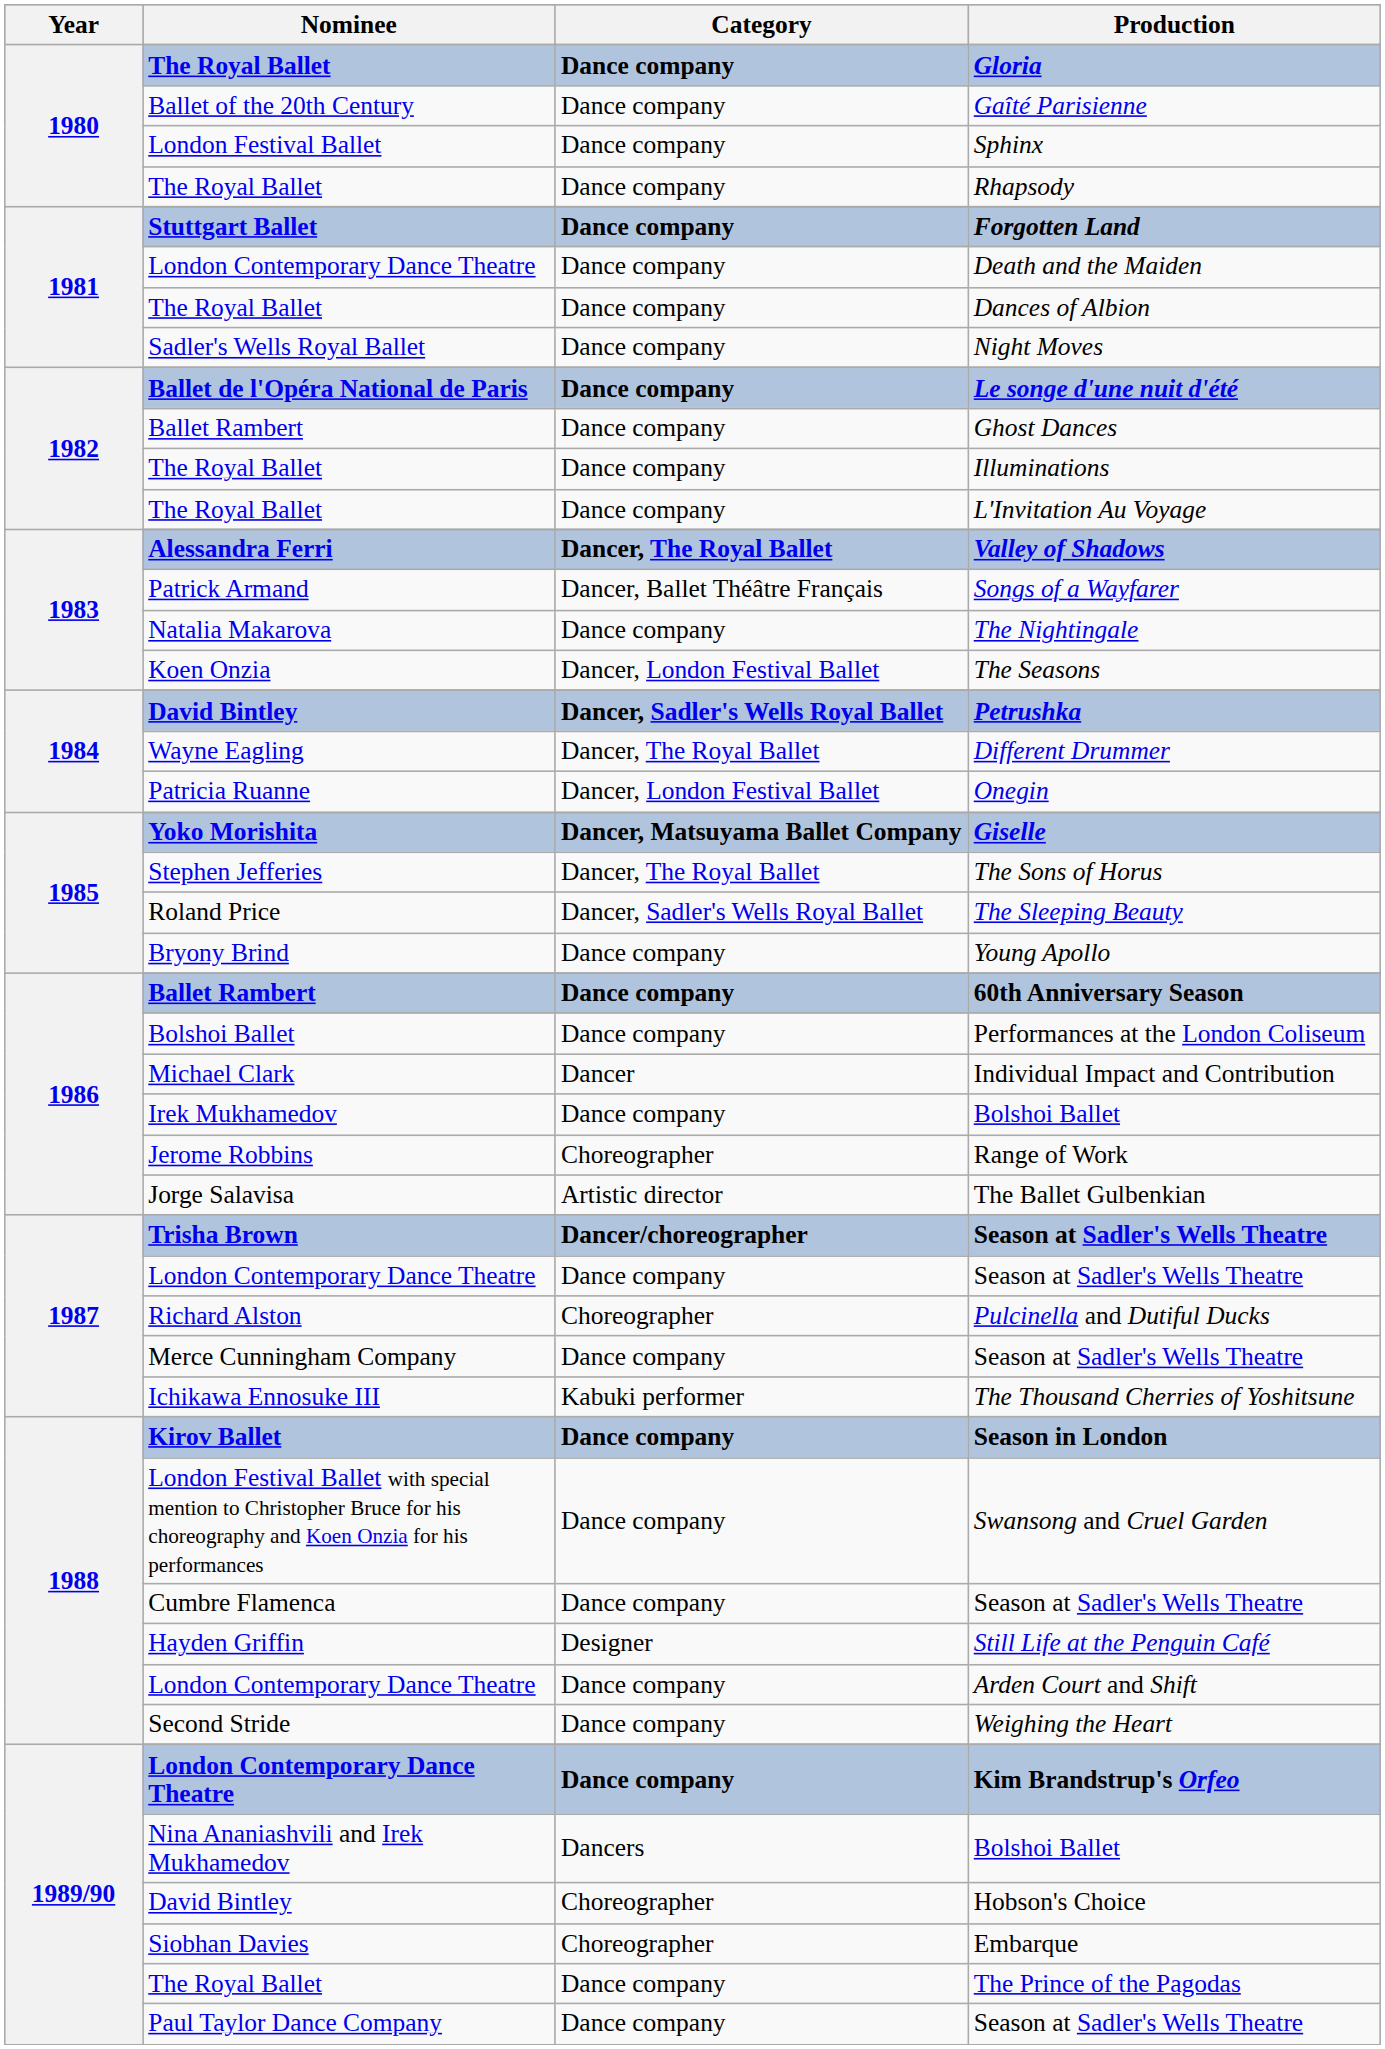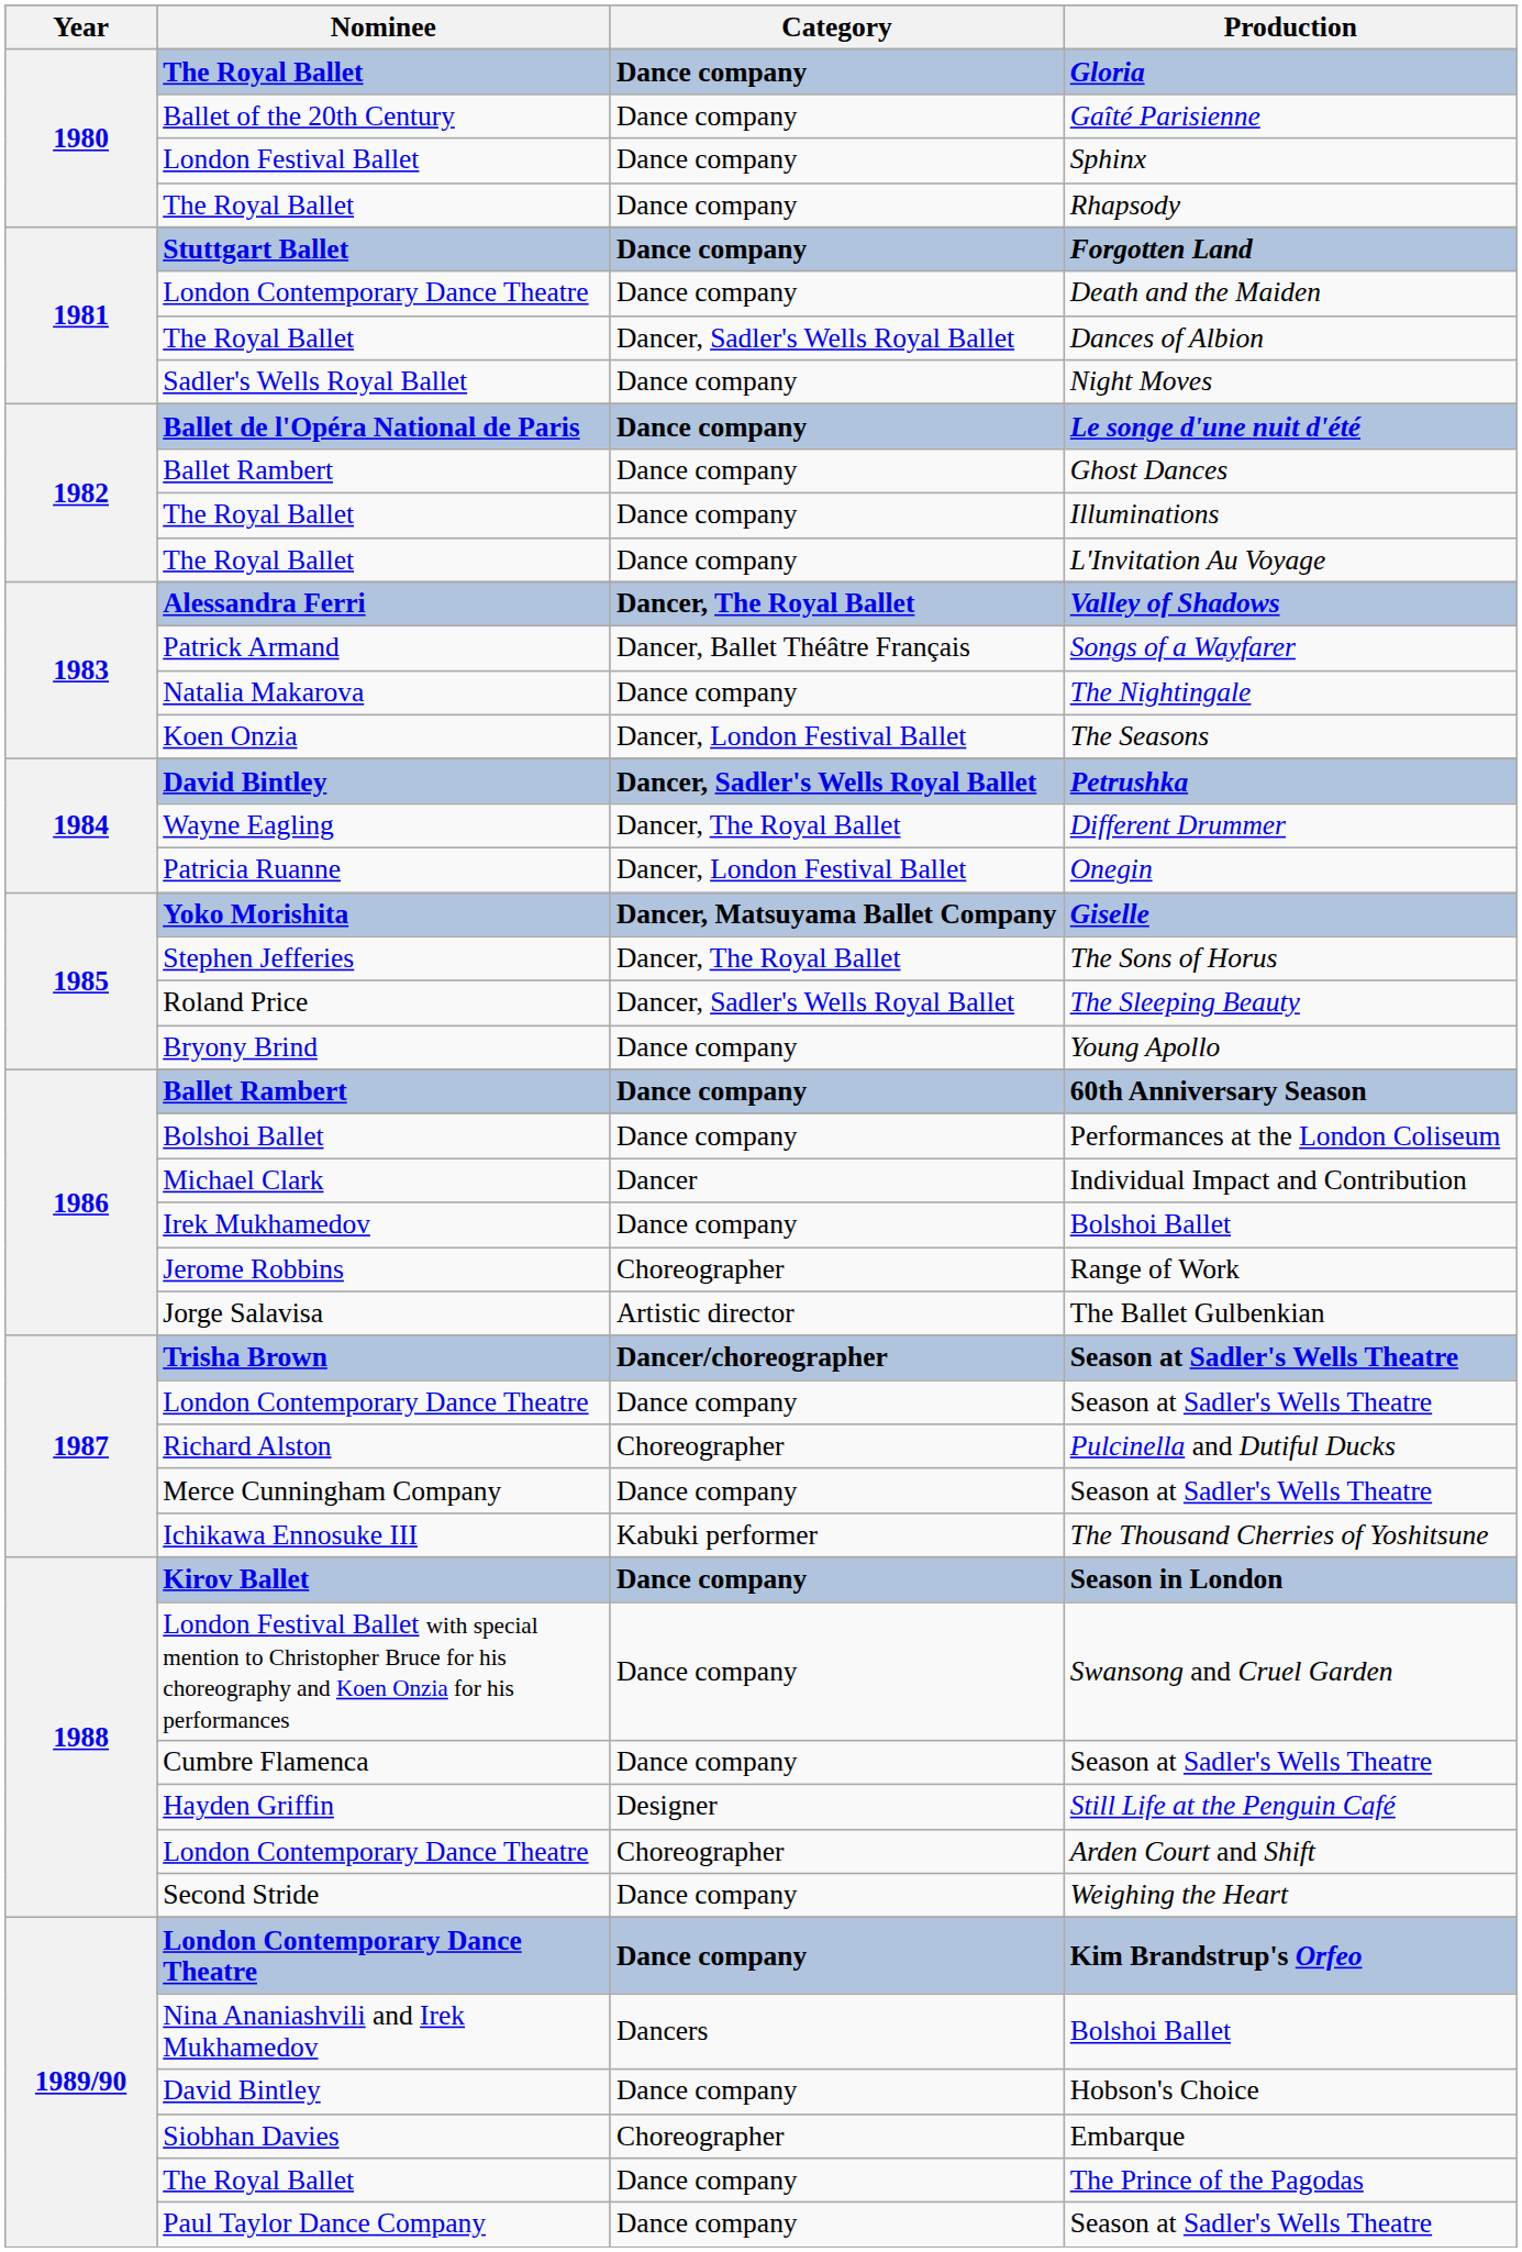Dances of Albion | Category: Dance company -> Dancer, Sadler's Wells Royal Ballet
Arden Court and Shift | Category: Dance company -> Choreographer
Hobson's Choice | Category: Choreographer -> Dance company
